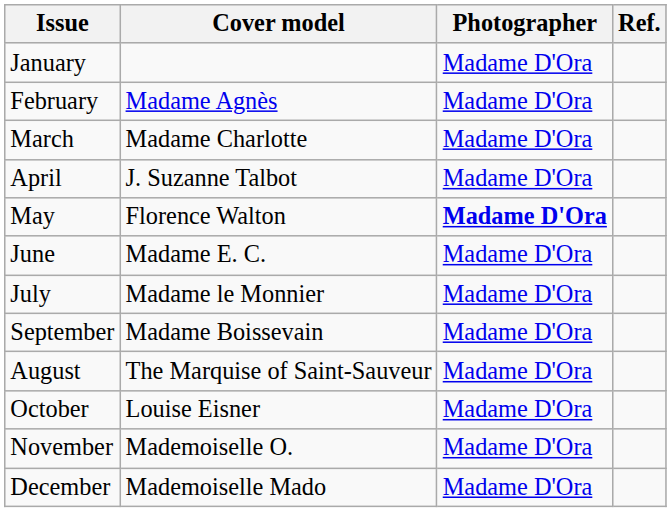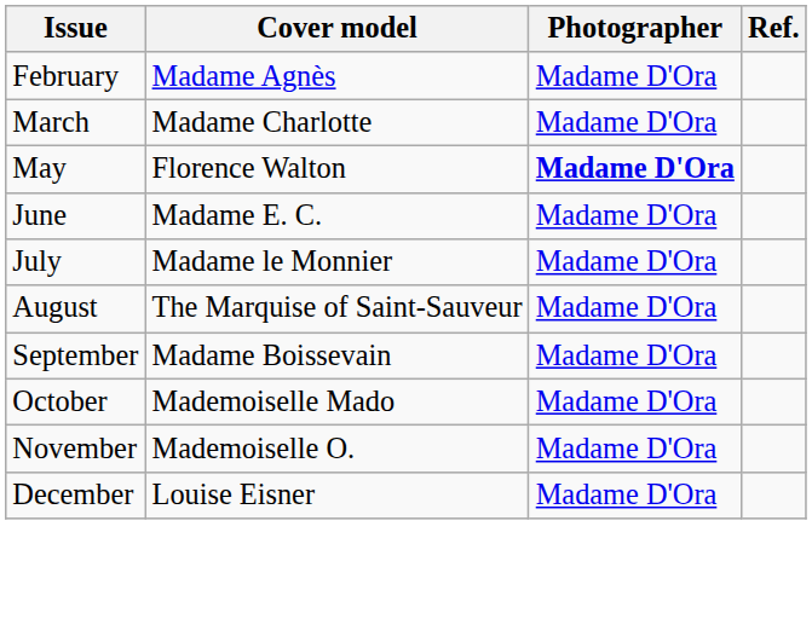- row: January | Madame D'Ora
- row: April | J. Suzanne Talbot | Madame D'Ora
rows swapped: August <-> September
October | Cover model: Louise Eisner -> Mademoiselle Mado
December | Cover model: Mademoiselle Mado -> Louise Eisner
